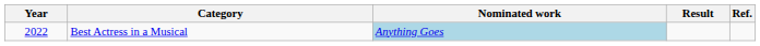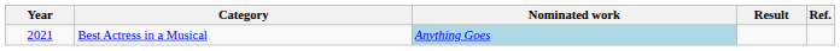Best Actress in a Musical | Year: 2022 -> 2021
